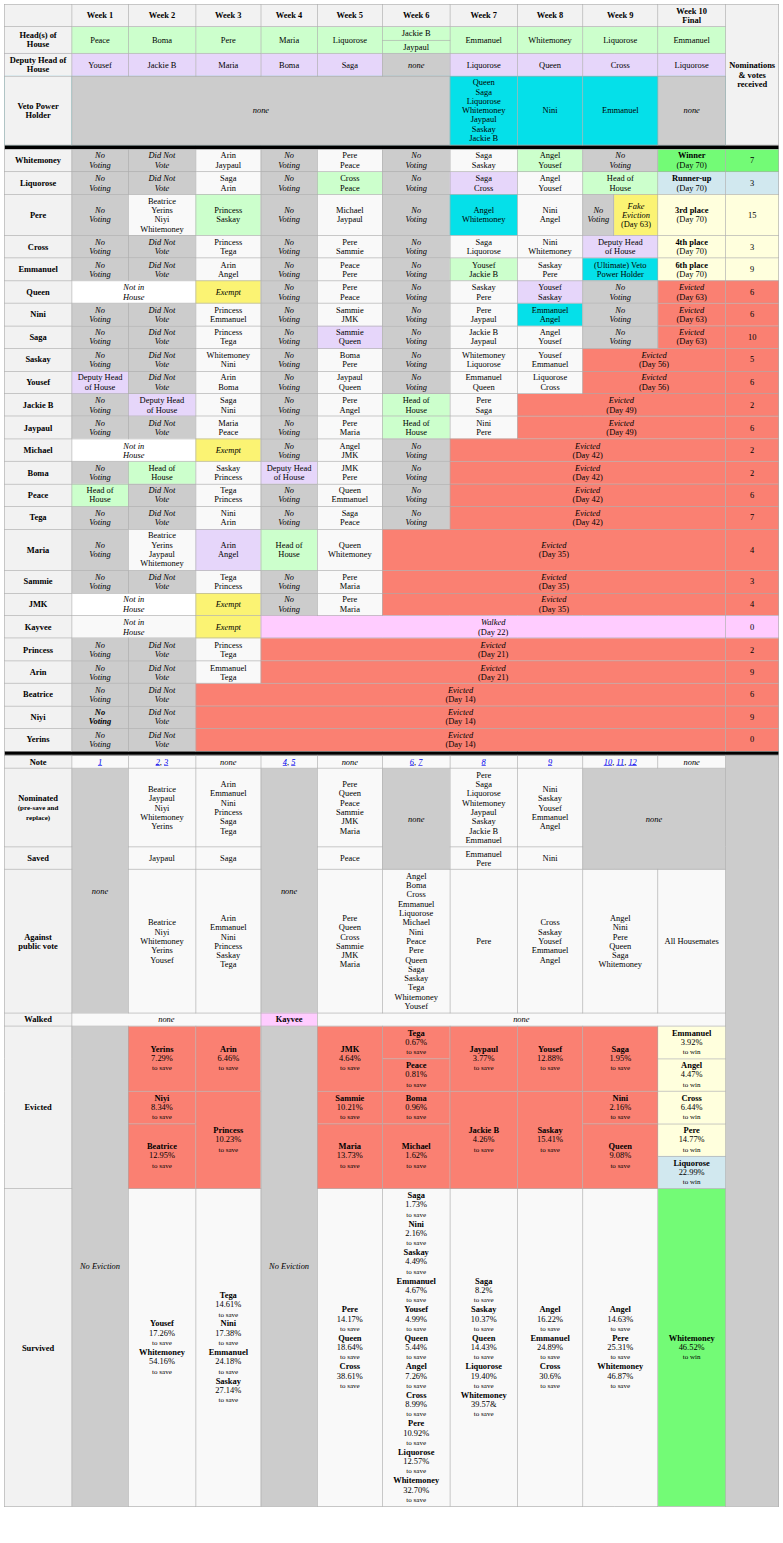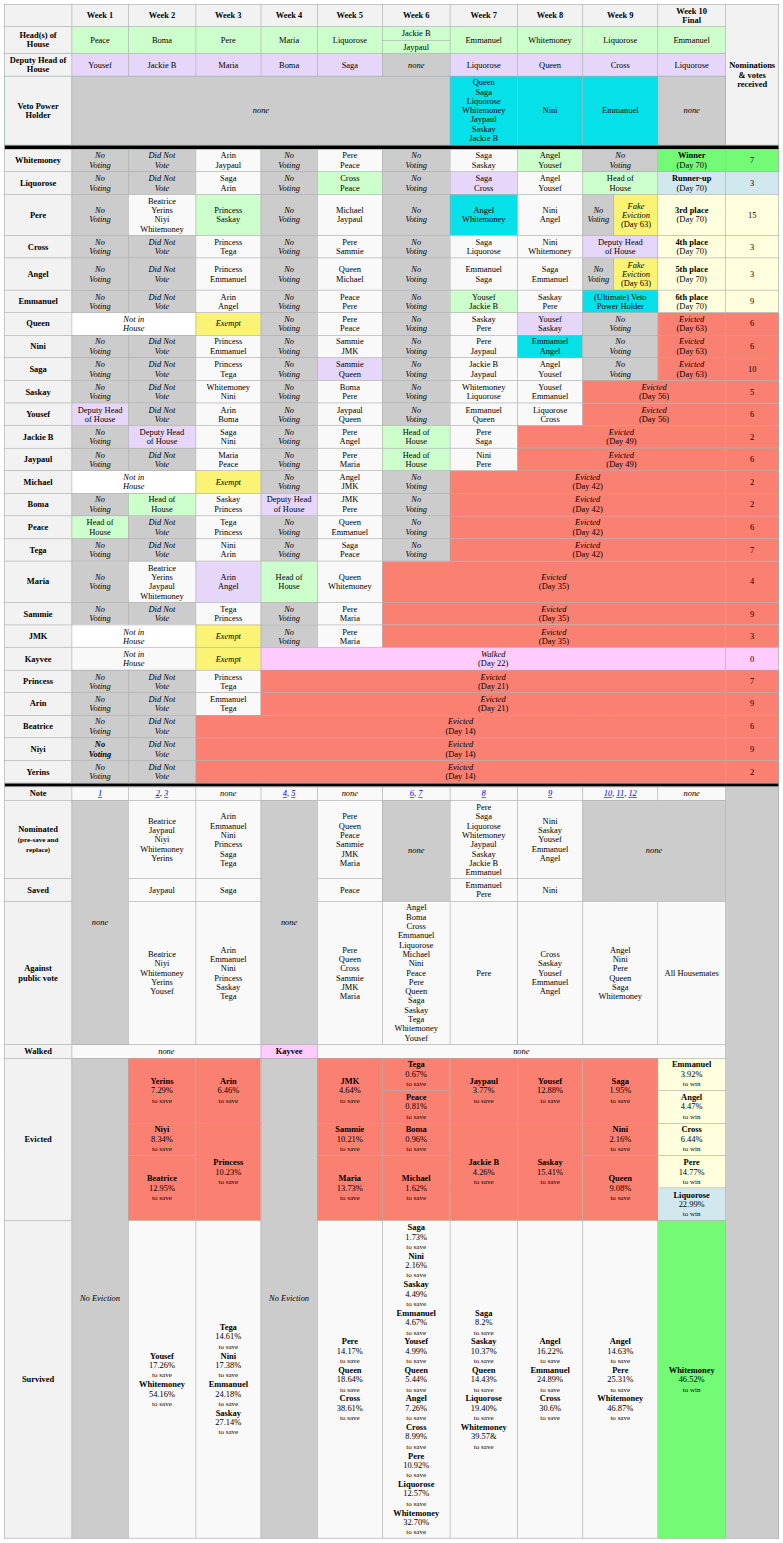+ row: Angel | No Voting | Did Not Vote | Princess Emmanuel | No Voting | Queen Michael | No Voting | Emmanuel Saga | Saga Emmanuel | No Voting | Fake Eviction (Day 63) | 5th place (Day 70) | 3
Sammie | Nominations & votes received: 3 -> 9
JMK | Nominations & votes received: 4 -> 3
Princess | Nominations & votes received: 2 -> 7
Yerins | Nominations & votes received: 0 -> 2
